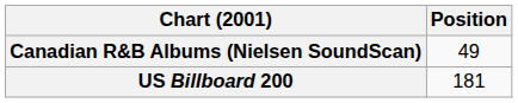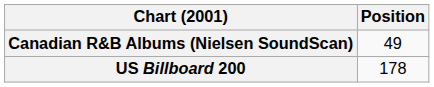US Billboard 200 | Position: 181 -> 178
